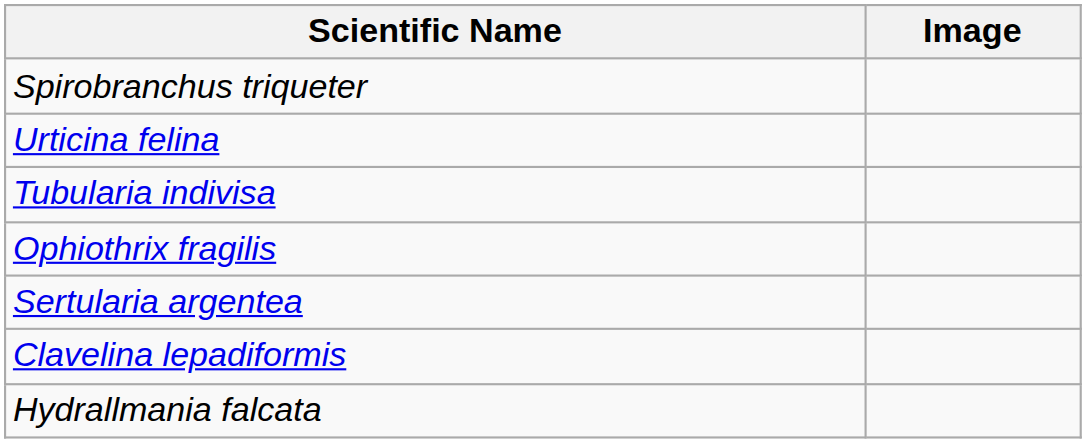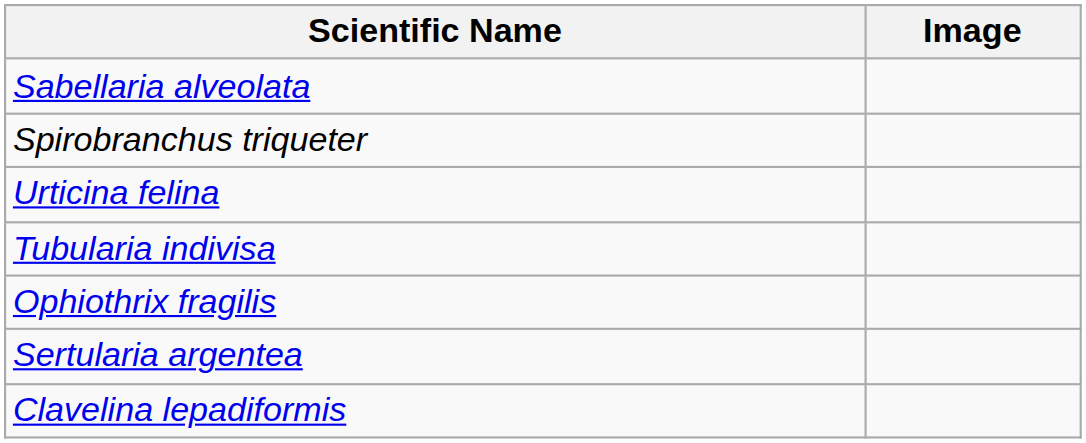+ row: Sabellaria alveolata
- row: Hydrallmania falcata
